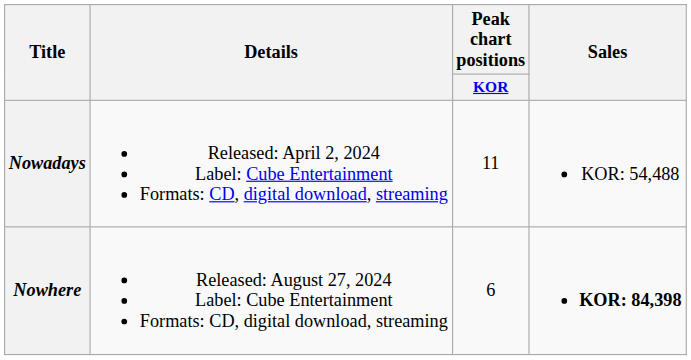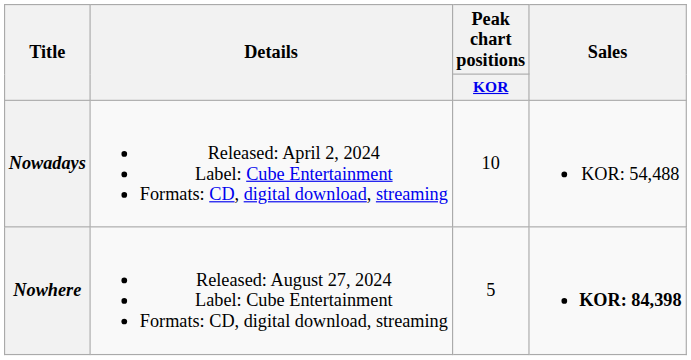Nowadays | Peak chart positions / KOR: 11 -> 10
Nowhere | Peak chart positions / KOR: 6 -> 5
